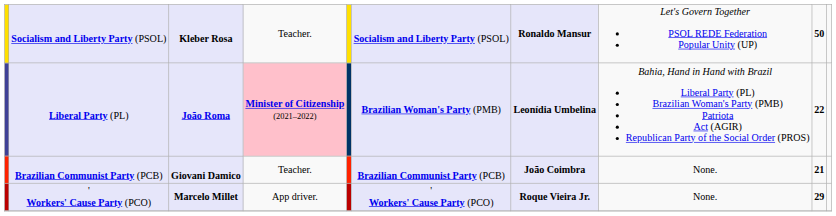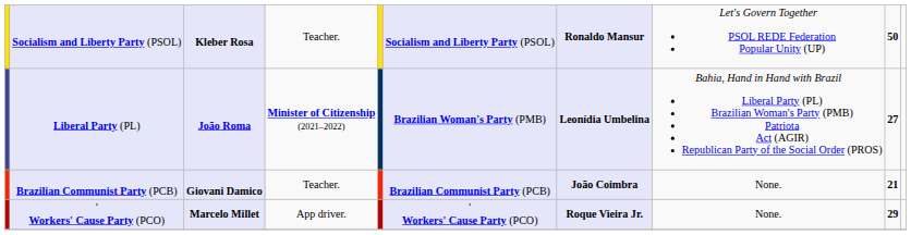Liberal Party (PL) | column 4: pink background -> no background
Liberal Party (PL) | column 9: 22 -> 27
